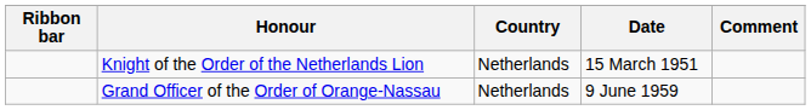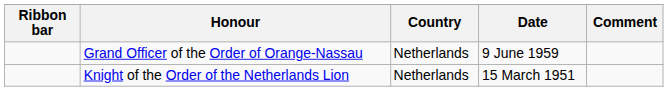rows swapped: Knight of the Order of the Netherlands Lion <-> Grand Officer of the Order of Orange-Nassau
